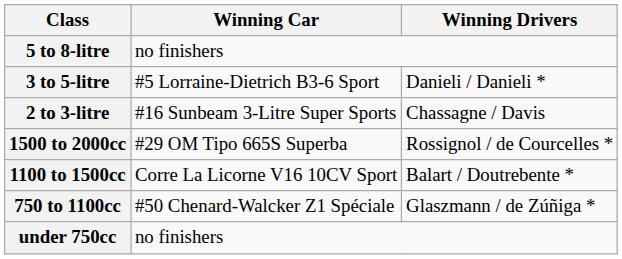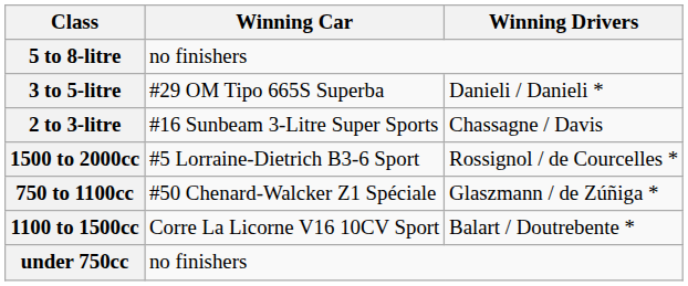3 to 5-litre | Winning Car: #5 Lorraine-Dietrich B3-6 Sport -> #29 OM Tipo 665S Superba
1500 to 2000cc | Winning Car: #29 OM Tipo 665S Superba -> #5 Lorraine-Dietrich B3-6 Sport
rows swapped: 1100 to 1500cc <-> 750 to 1100cc
